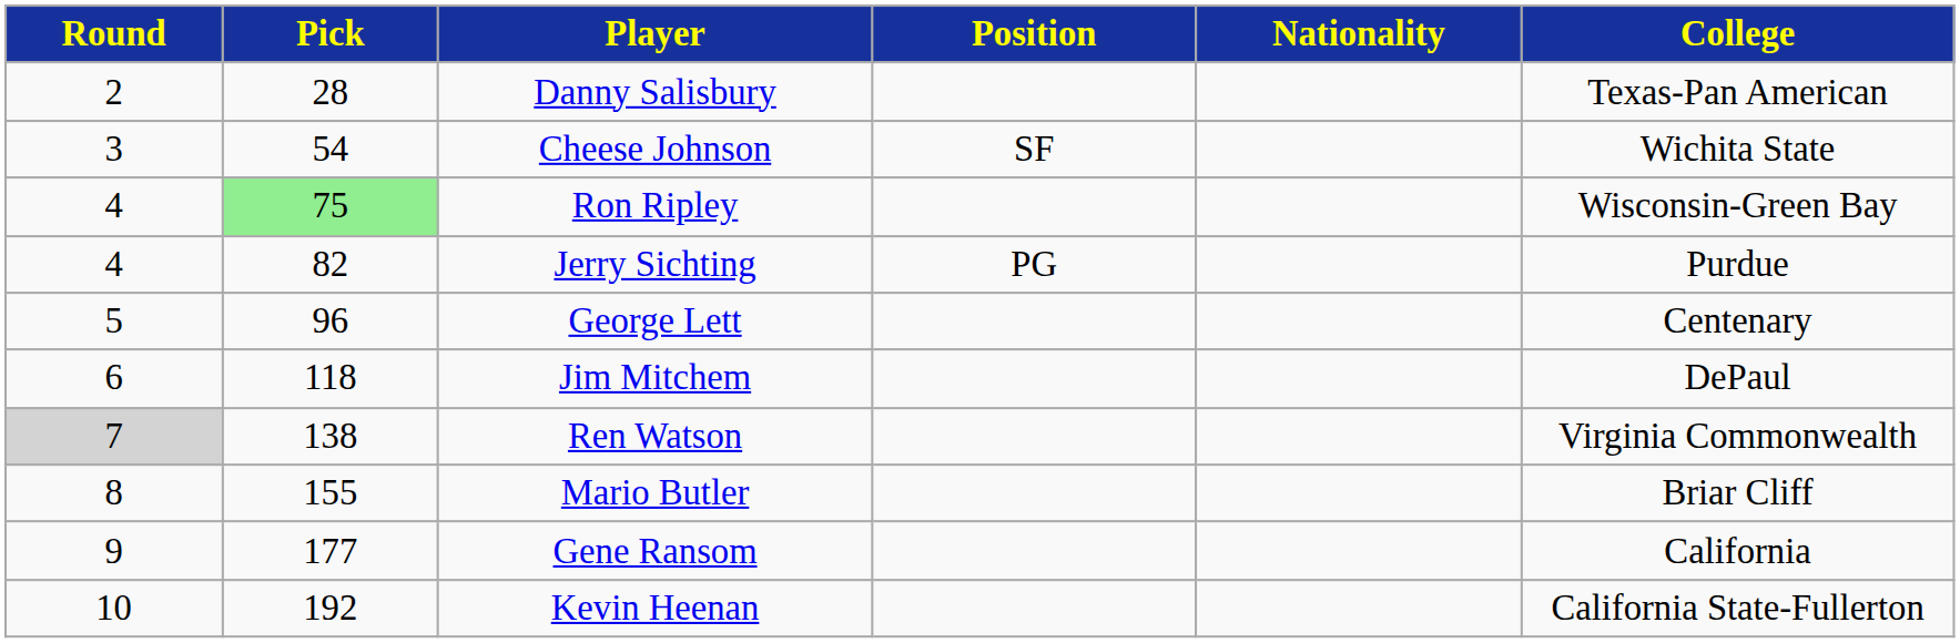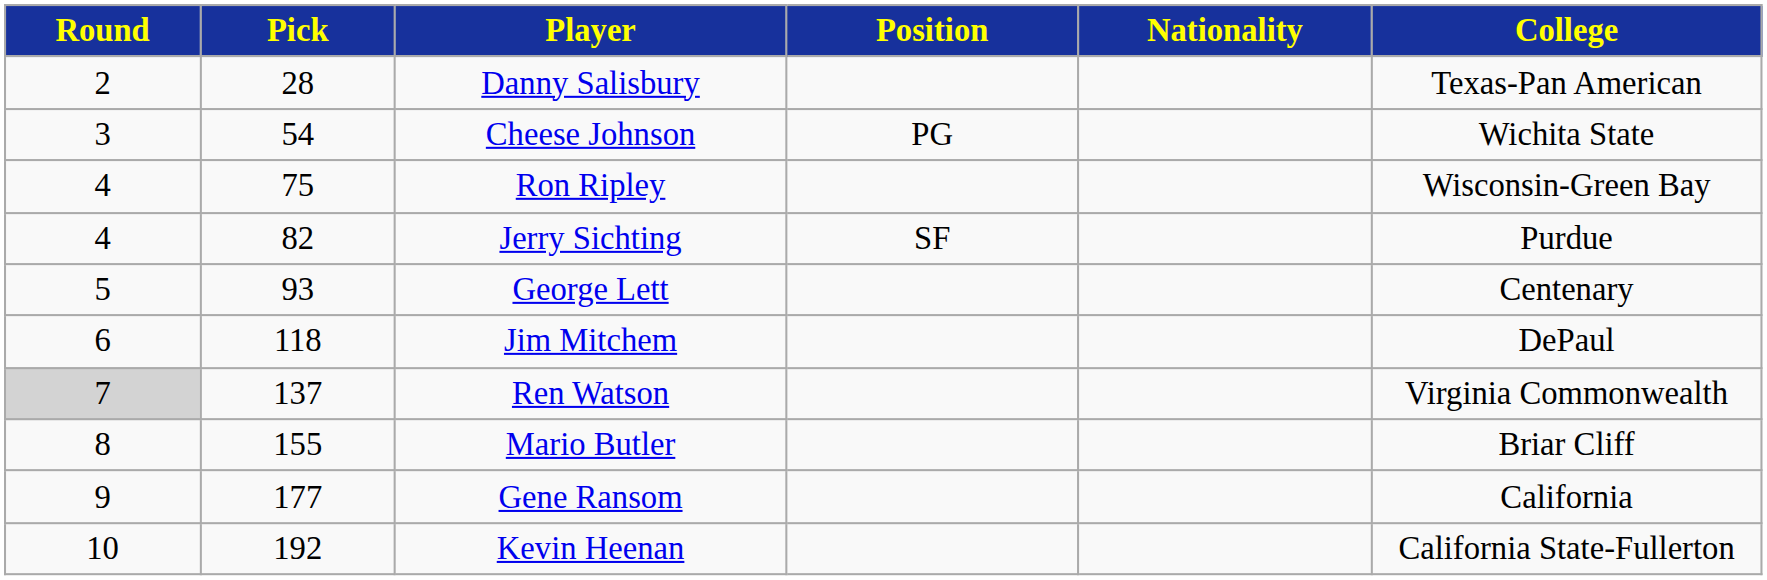Cheese Johnson | Position: SF -> PG
Ron Ripley | Pick: lightgreen background -> no background
Jerry Sichting | Position: PG -> SF
George Lett | Pick: 96 -> 93
Ren Watson | Pick: 138 -> 137
